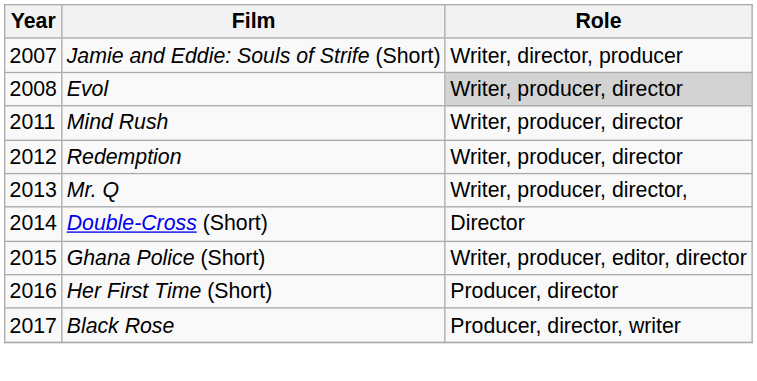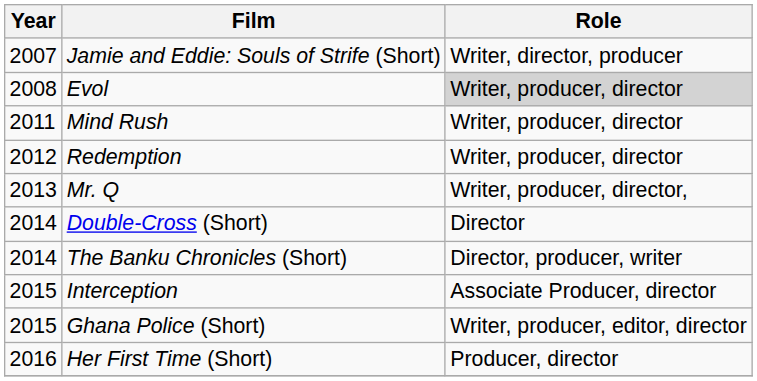+ row: 2014 | The Banku Chronicles (Short) | Director, producer, writer
+ row: 2015 | Interception | Associate Producer, director
- row: 2017 | Black Rose | Producer, director, writer
